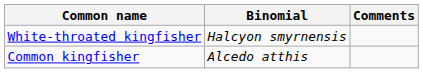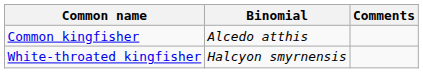rows swapped: Common kingfisher <-> White-throated kingfisher
